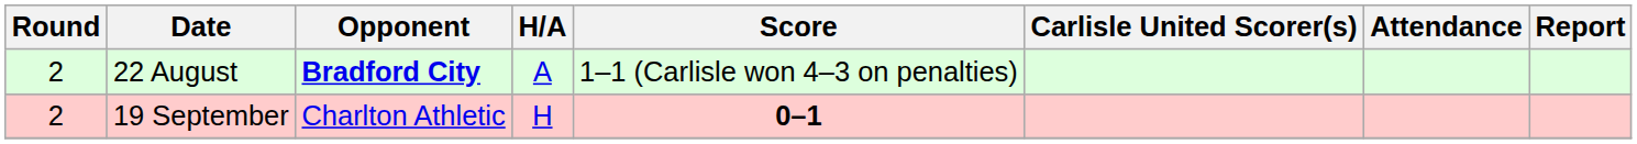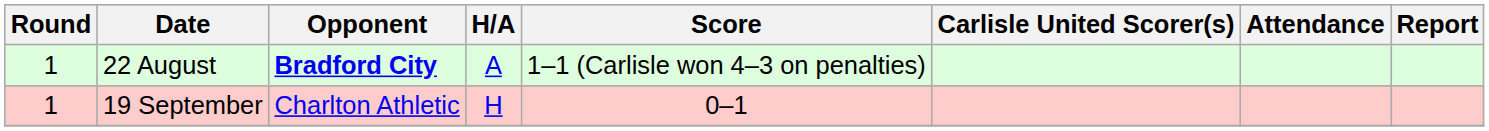22 August | Round: 2 -> 1
19 September | Round: 2 -> 1
19 September | Score: bold -> normal
